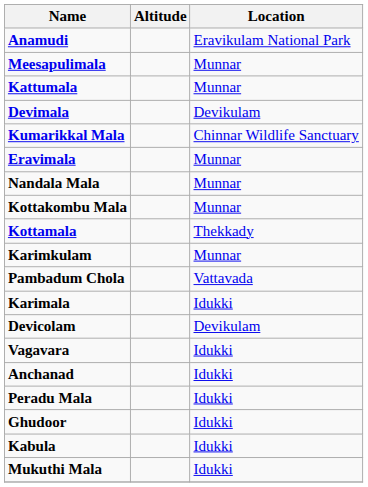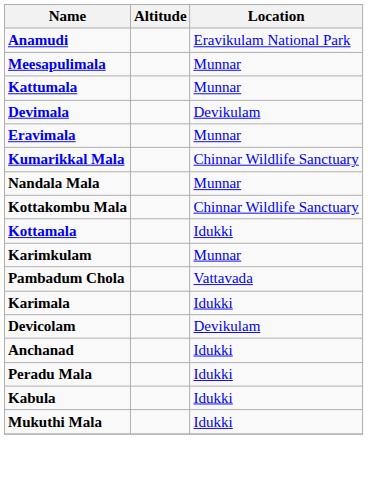rows swapped: Kumarikkal Mala <-> Eravimala
Kottakombu Mala | Location: Munnar -> Chinnar Wildlife Sanctuary
Kottamala | Location: Thekkady -> Idukki
- row: Vagavara | Idukki
- row: Ghudoor | Idukki
